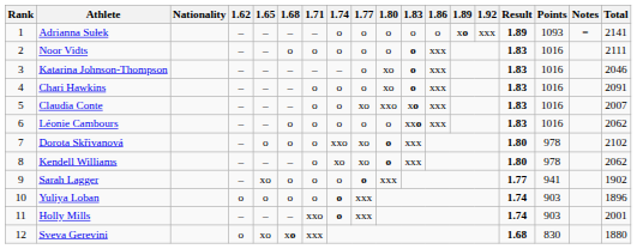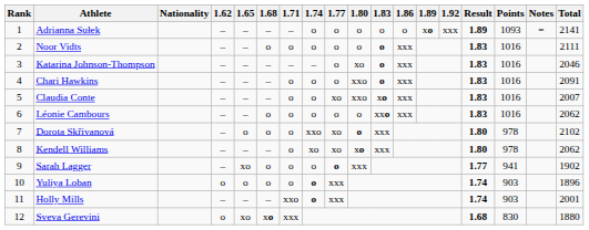Chari Hawkins | 1.80: xo -> xxo
Kendell Williams | 1.80: o -> xo
